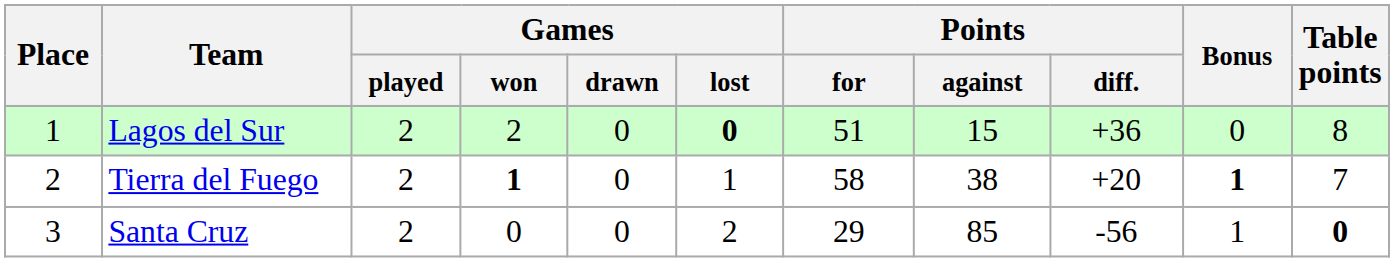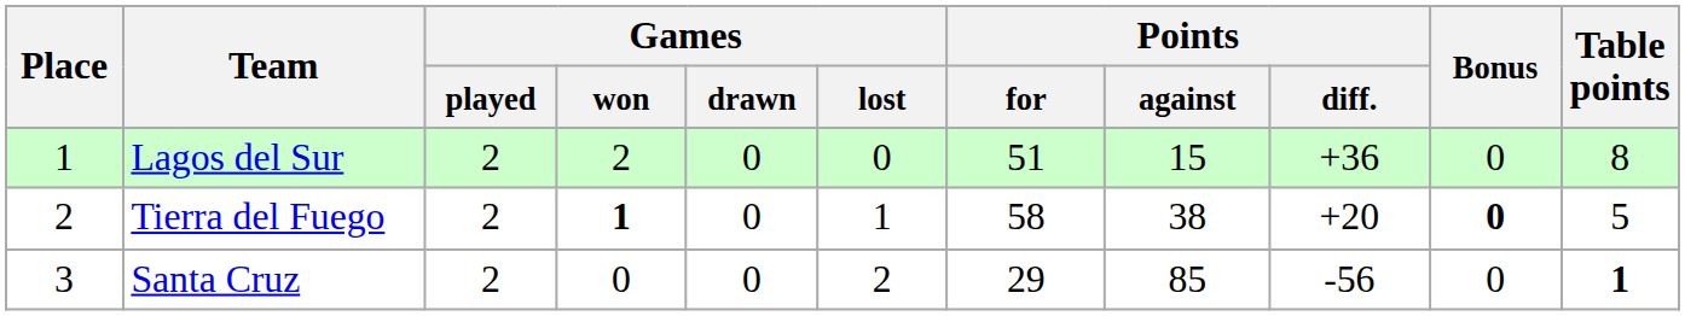Lagos del Sur | Games / lost: bold -> normal
Tierra del Fuego | Bonus: 1 -> 0
Tierra del Fuego | Table points: 7 -> 5
Santa Cruz | Bonus: 1 -> 0
Santa Cruz | Table points: 0 -> 1
